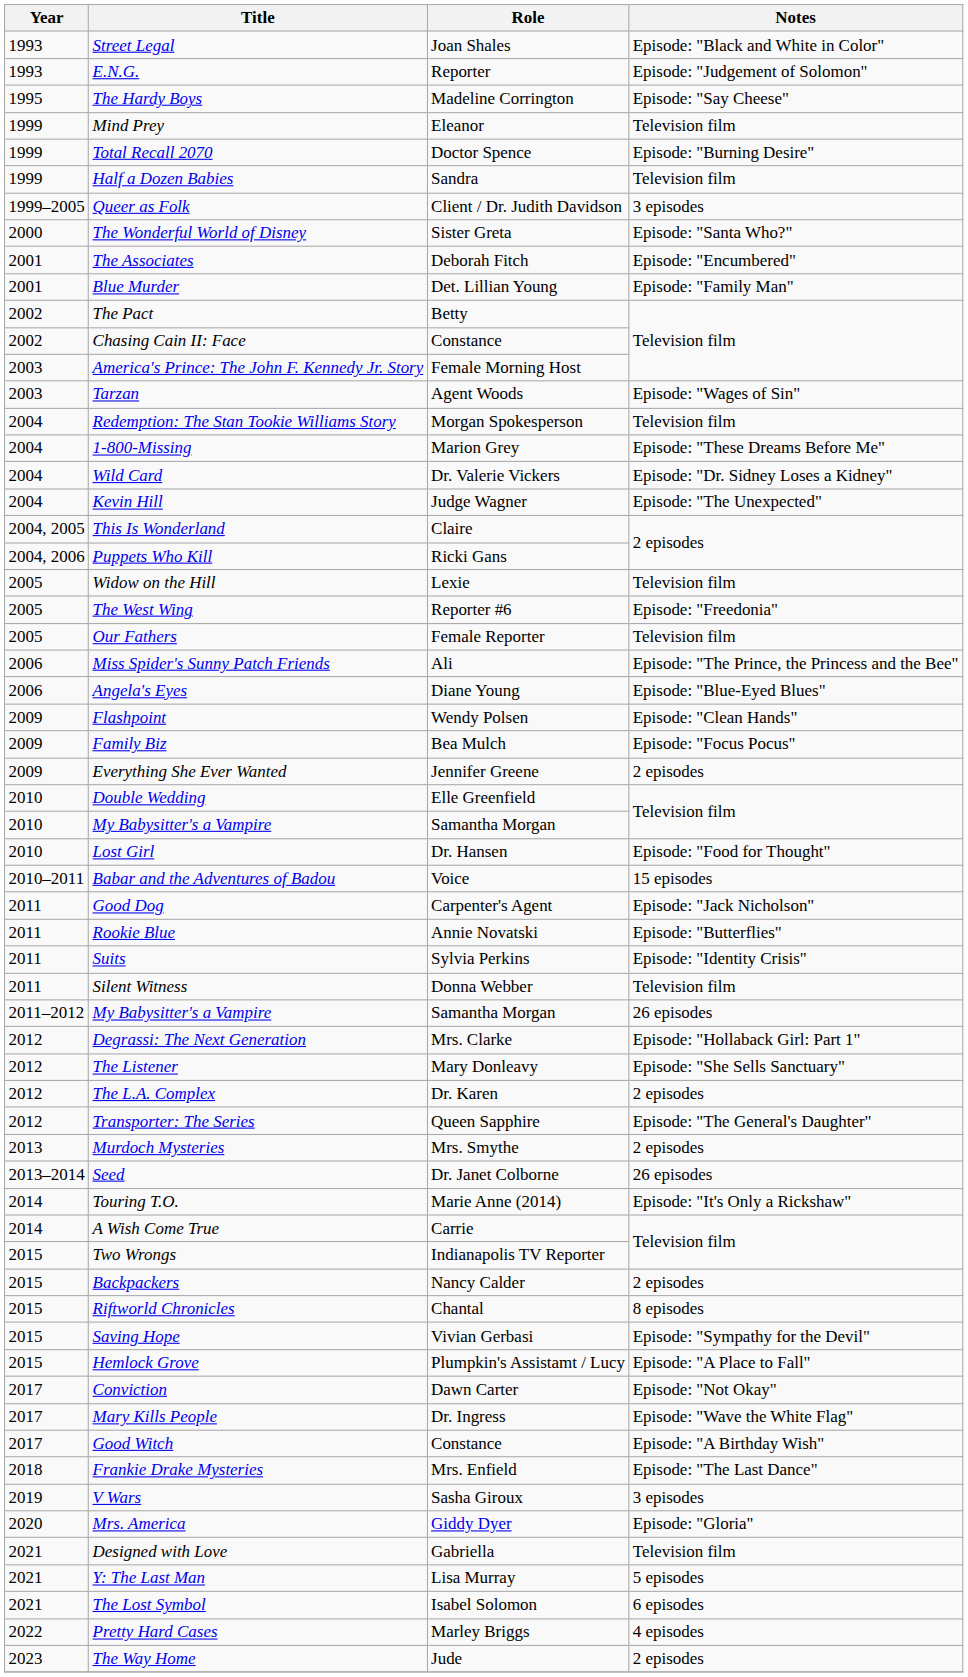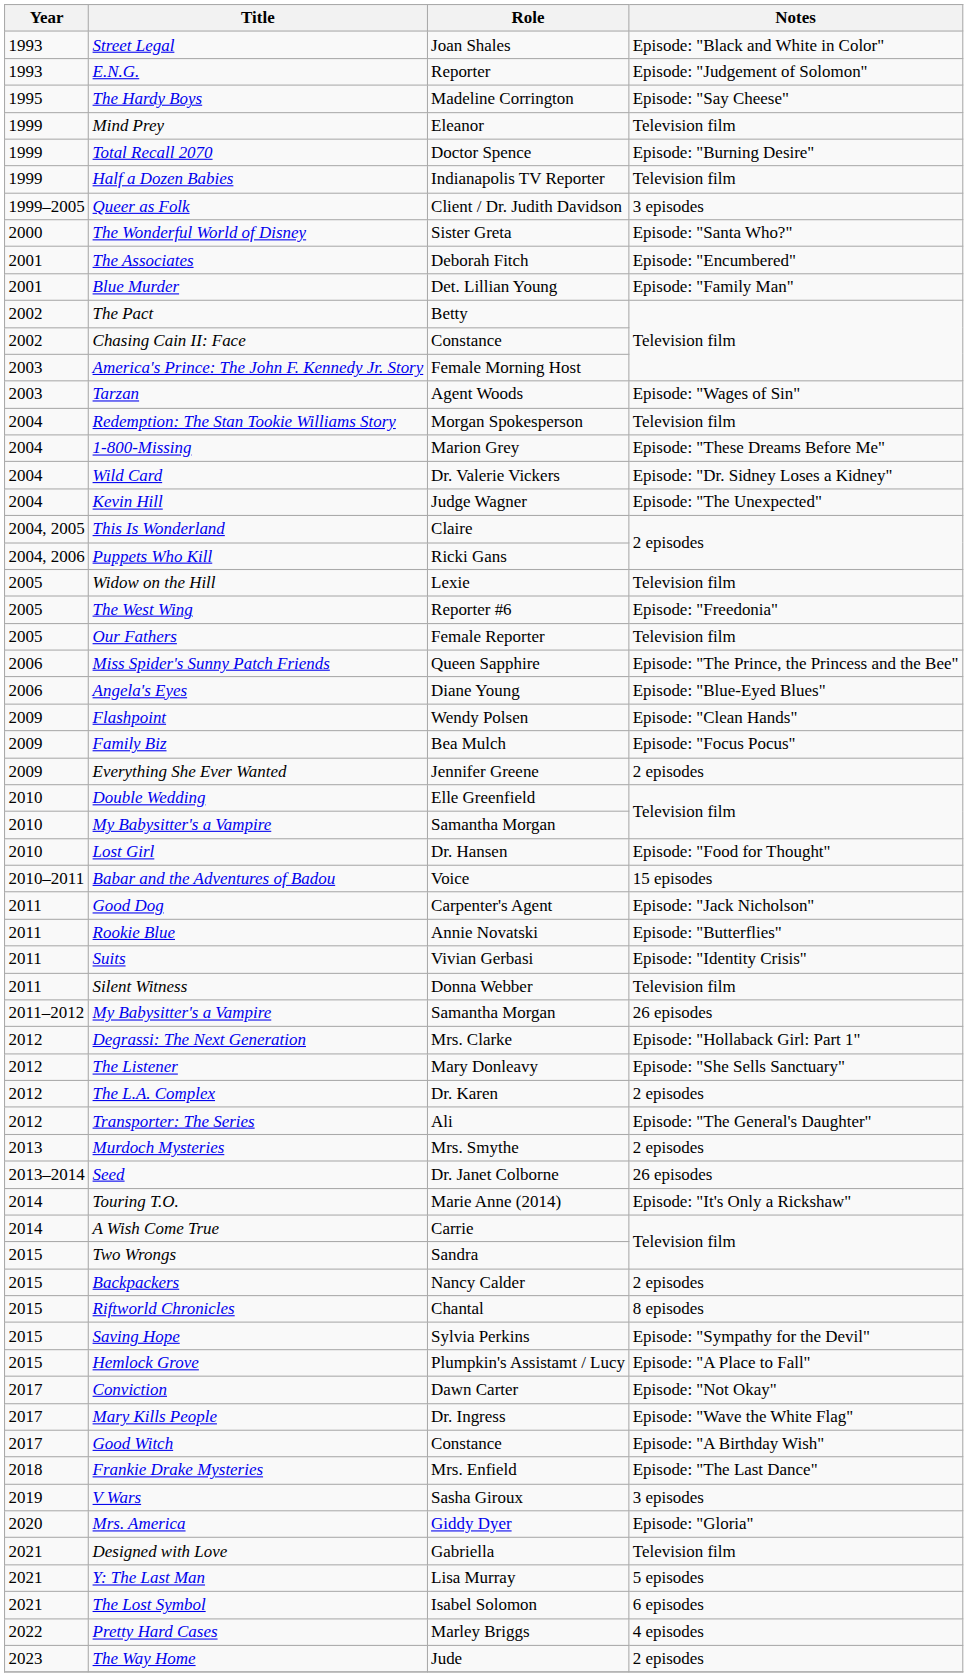Half a Dozen Babies | Role: Sandra -> Indianapolis TV Reporter
Miss Spider's Sunny Patch Friends | Role: Ali -> Queen Sapphire
Suits | Role: Sylvia Perkins -> Vivian Gerbasi
Transporter: The Series | Role: Queen Sapphire -> Ali
Two Wrongs | Role: Indianapolis TV Reporter -> Sandra
Saving Hope | Role: Vivian Gerbasi -> Sylvia Perkins
